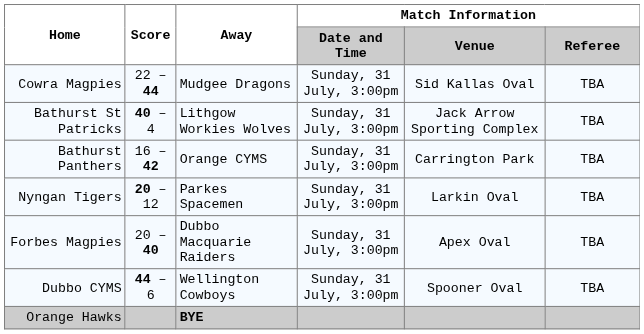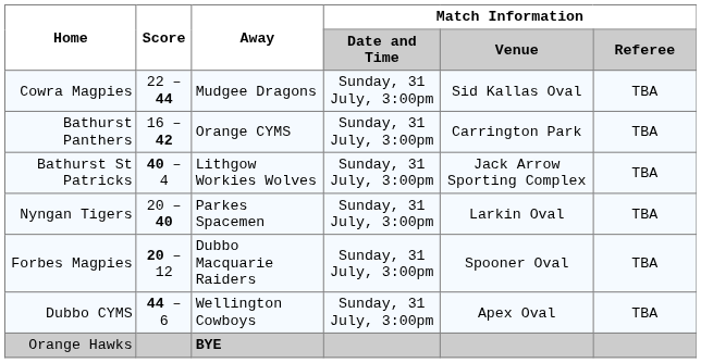rows swapped: Bathurst St Patricks <-> Bathurst Panthers
Nyngan Tigers | Score: 20 – 12 -> 20 – 40
Forbes Magpies | Score: 20 – 40 -> 20 – 12
Forbes Magpies | Match Information / Venue: Apex Oval -> Spooner Oval
Dubbo CYMS | Match Information / Venue: Spooner Oval -> Apex Oval
